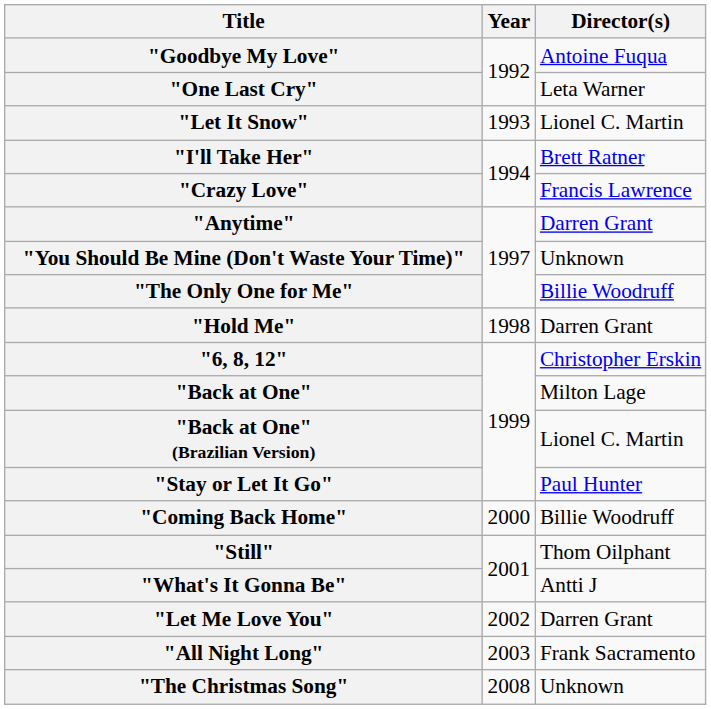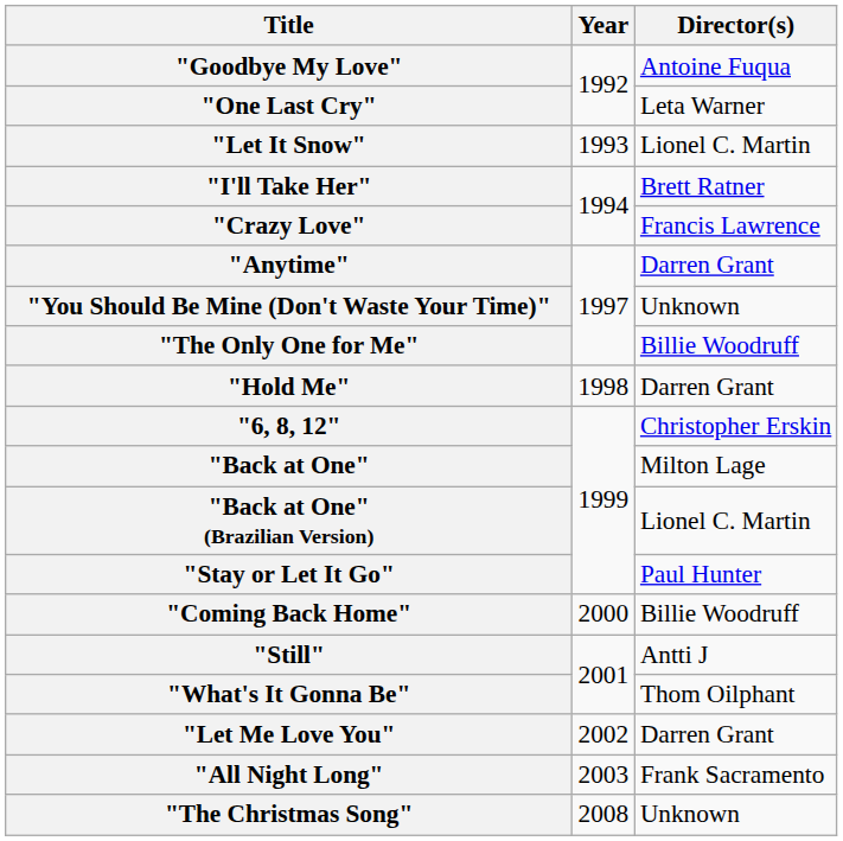"Still" | Director(s): Thom Oilphant -> Antti J
"What's It Gonna Be" | Director(s): Antti J -> Thom Oilphant
